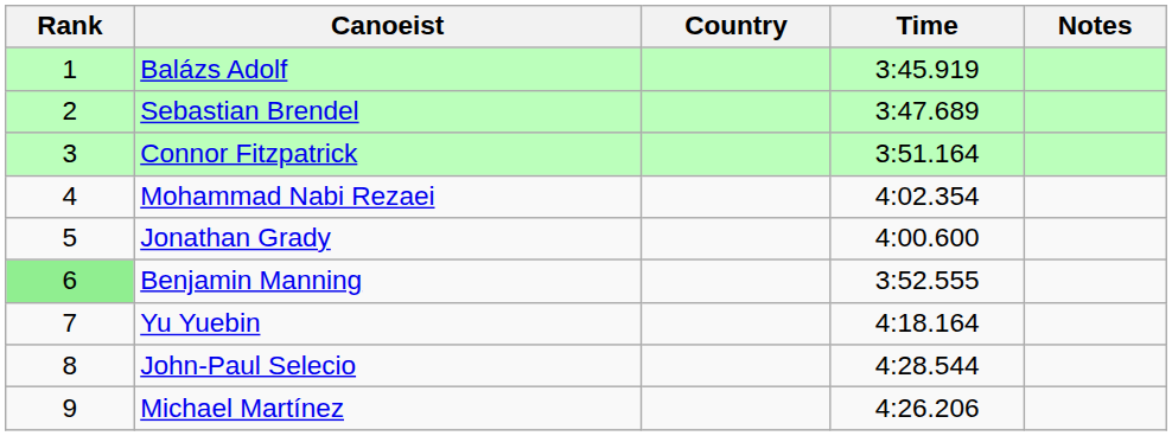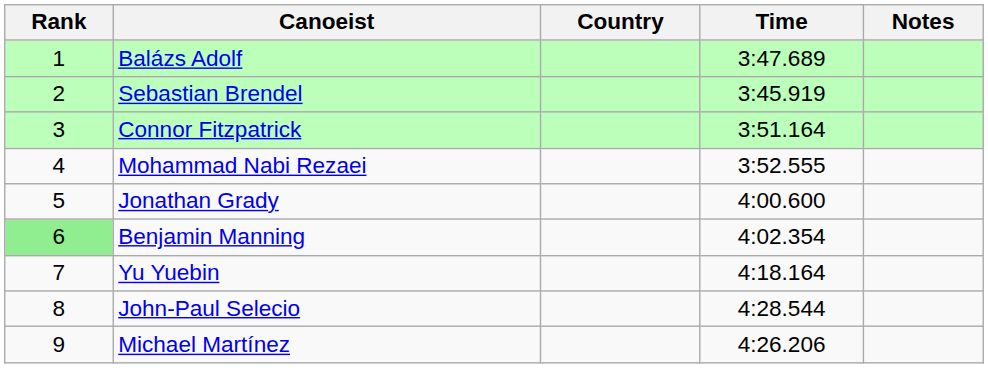Balázs Adolf | Time: 3:45.919 -> 3:47.689
Sebastian Brendel | Time: 3:47.689 -> 3:45.919
Mohammad Nabi Rezaei | Time: 4:02.354 -> 3:52.555
Benjamin Manning | Time: 3:52.555 -> 4:02.354
